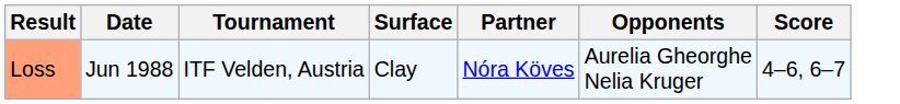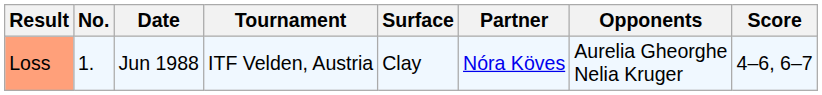+ column: No. | 1.
